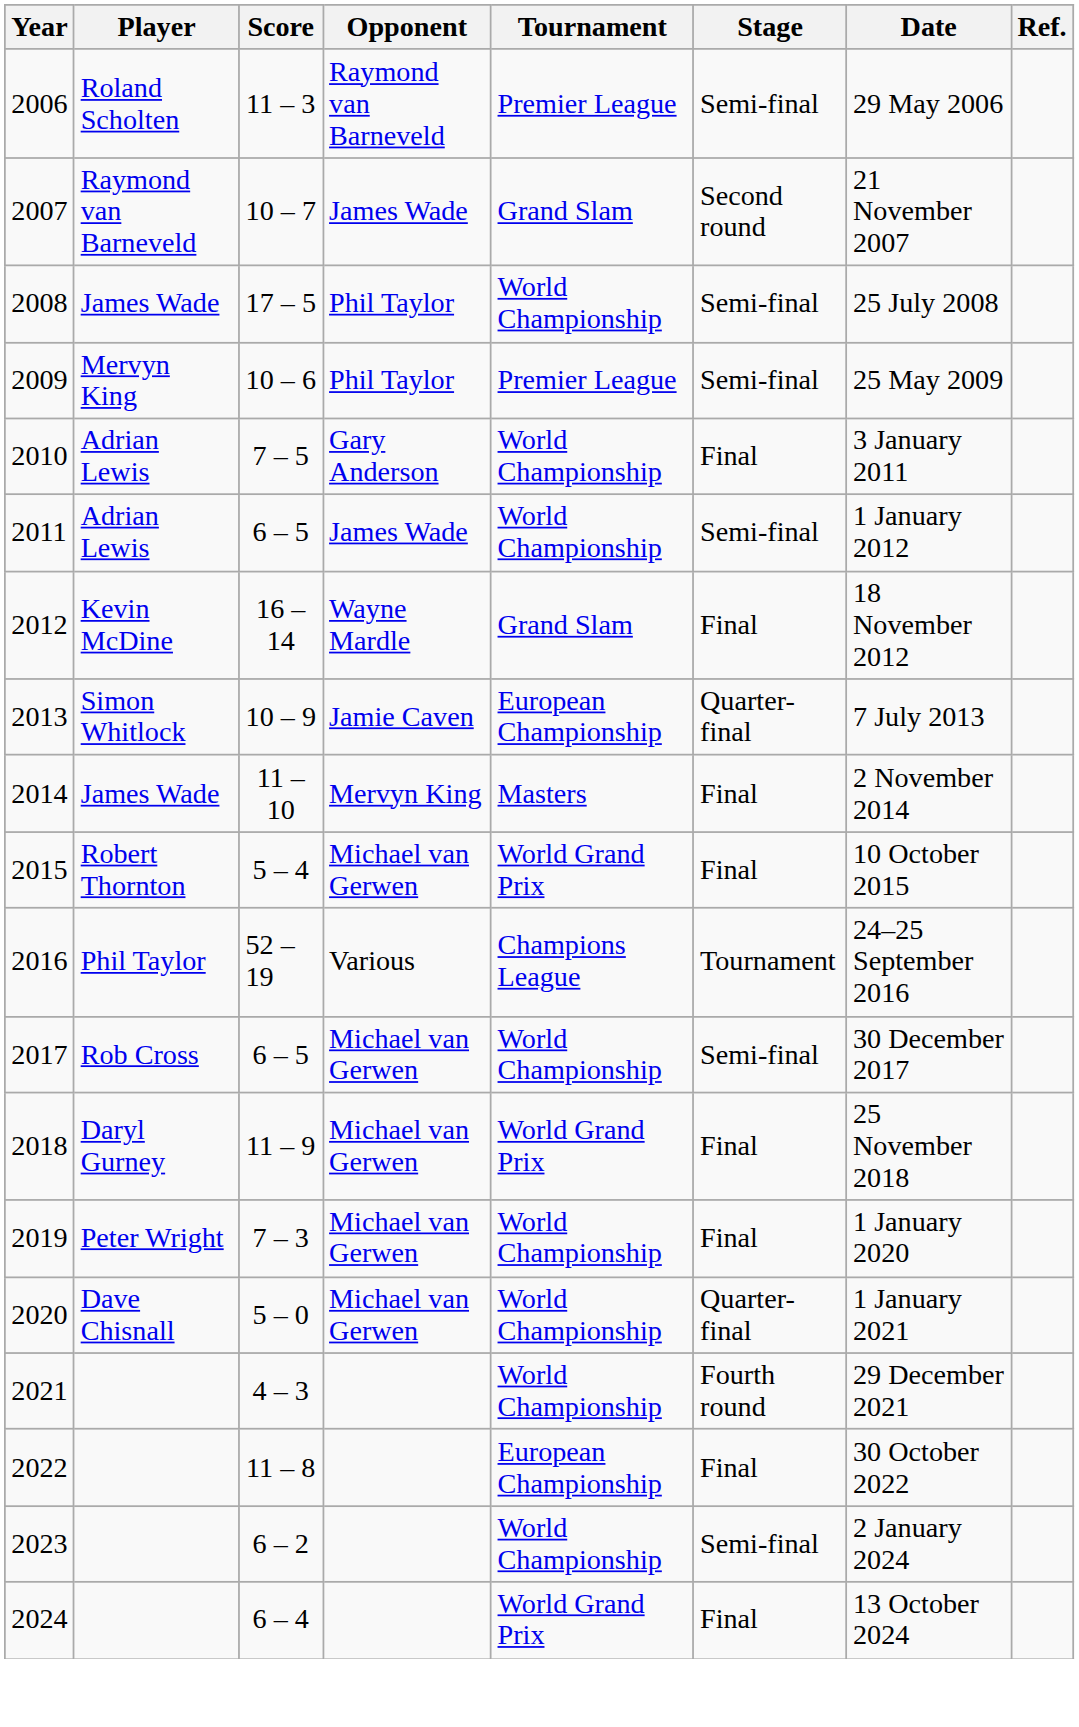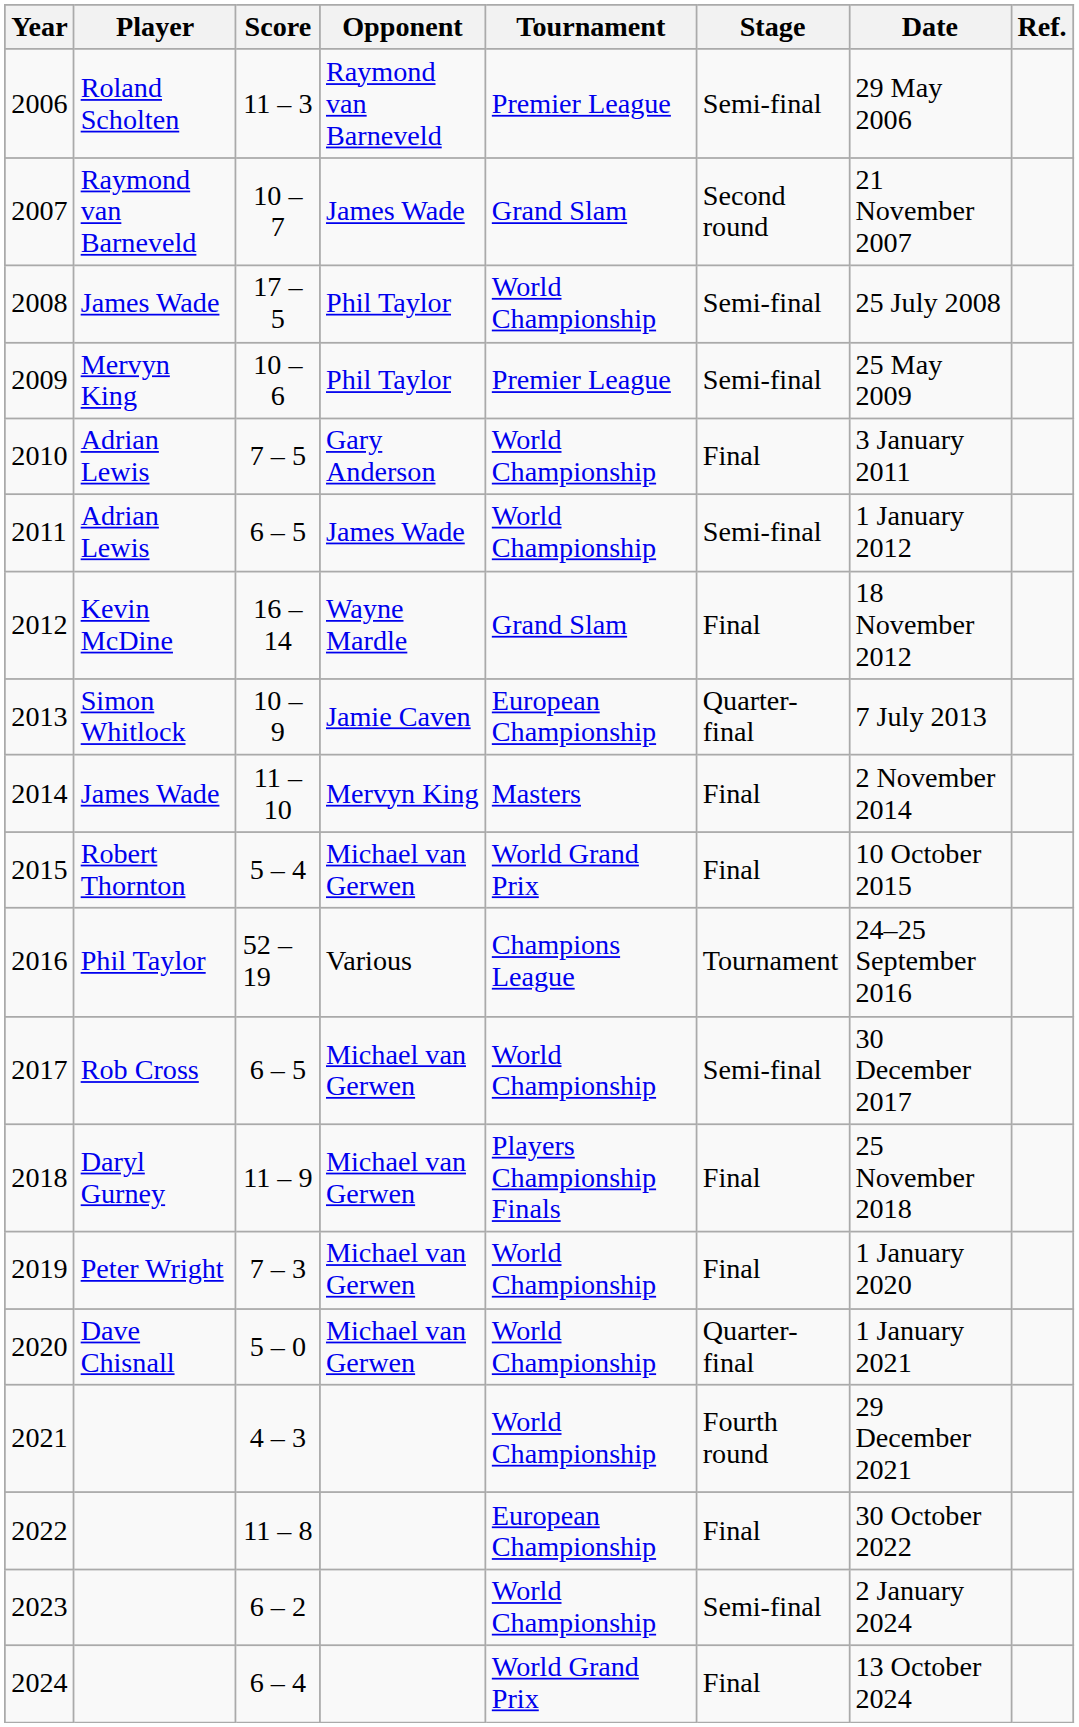2018 | Tournament: World Grand Prix -> Players Championship Finals
